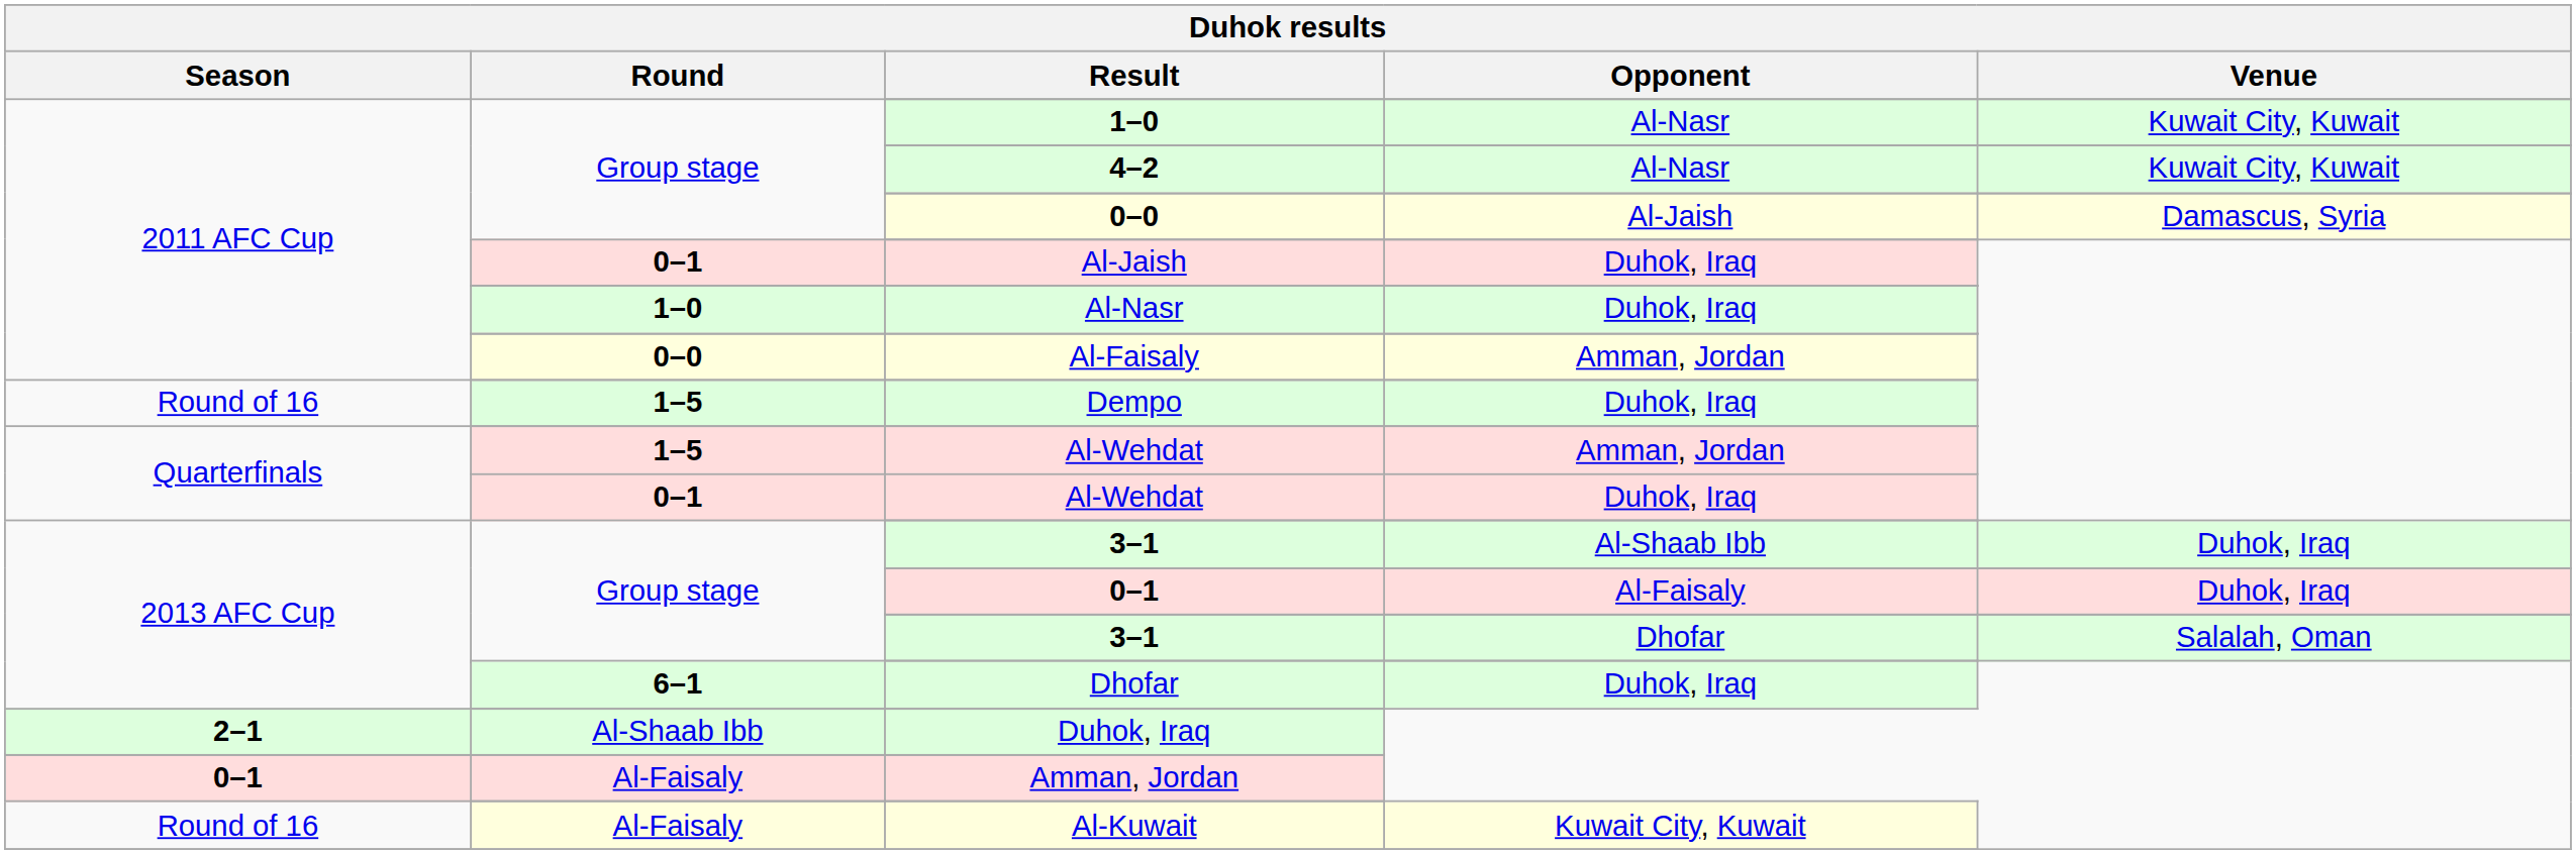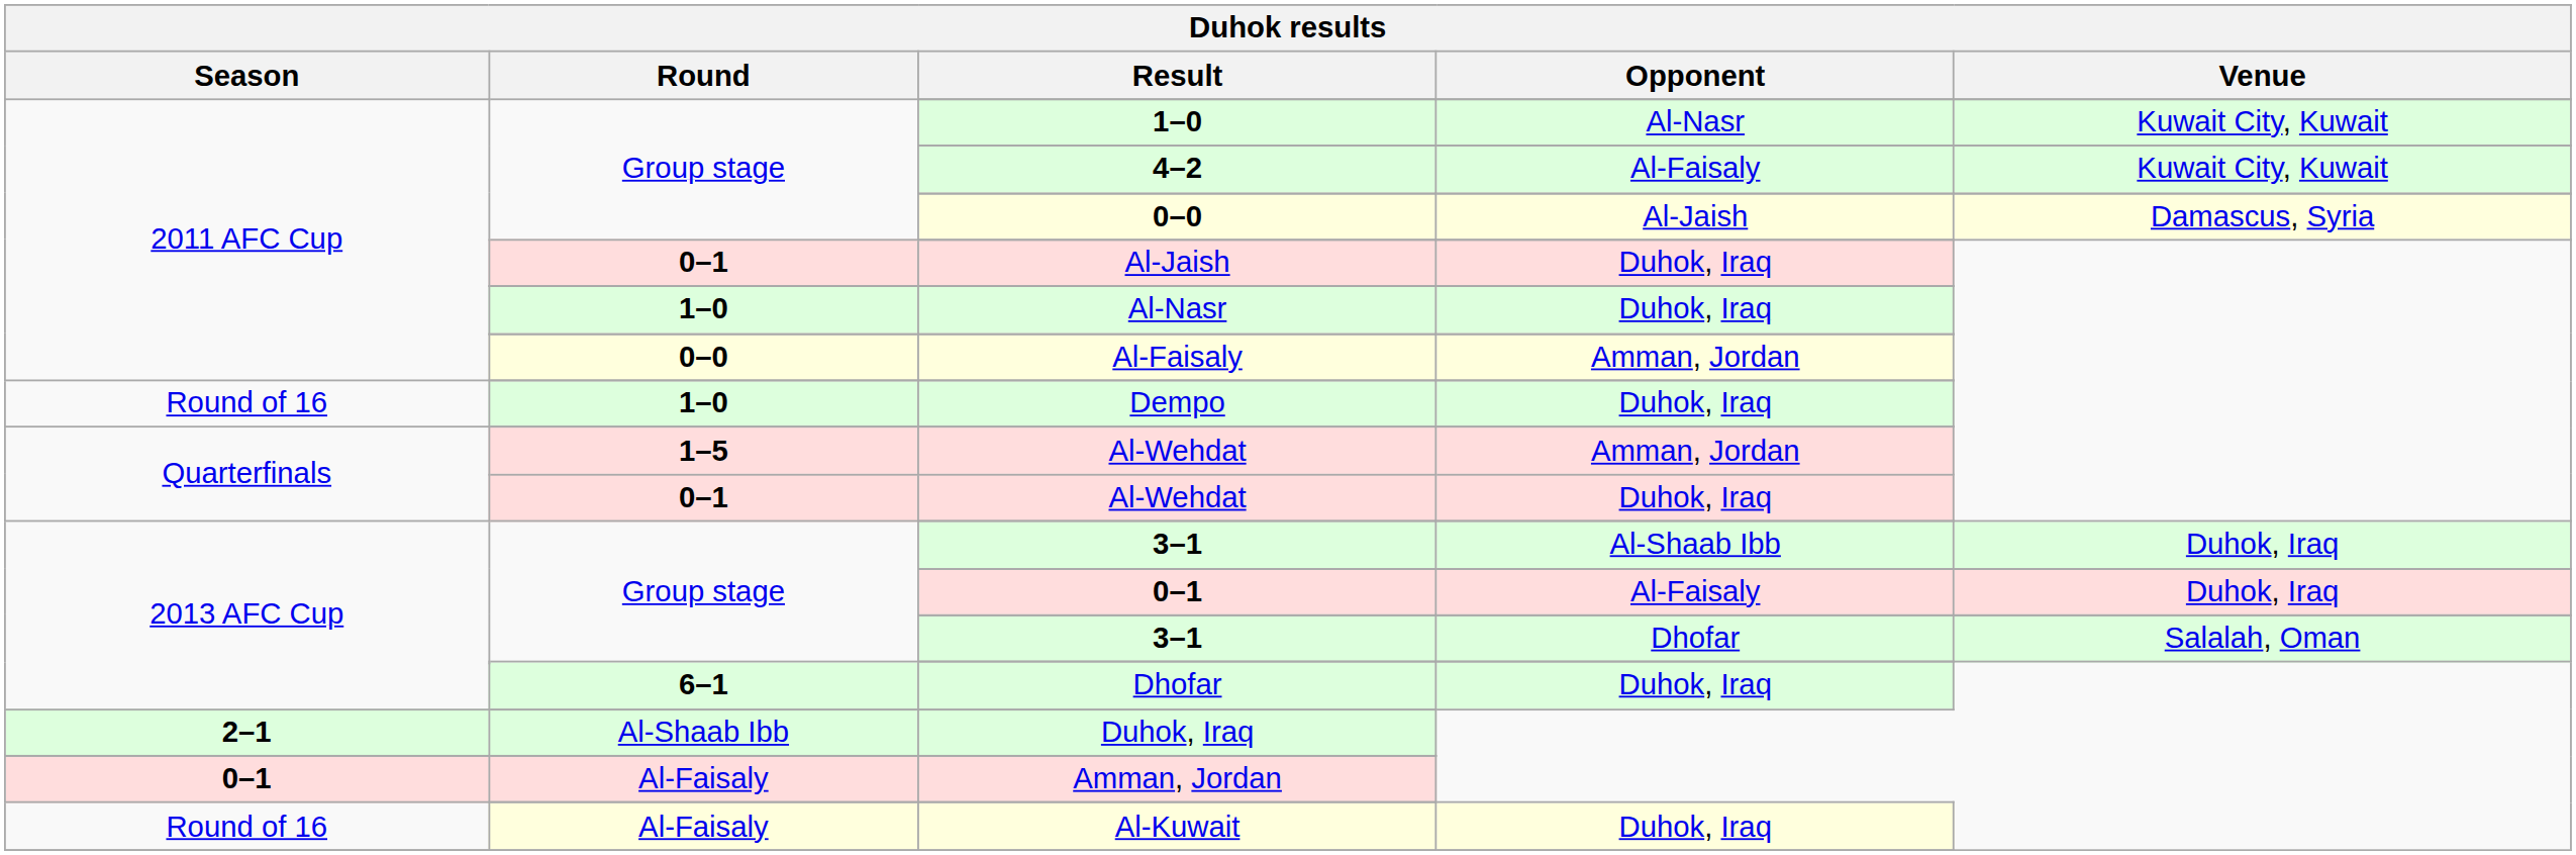4–2 | Opponent: Al-Nasr -> Al-Faisaly
Dempo | Round: 1–5 -> 1–0
Al-Kuwait | Opponent: Kuwait City, Kuwait -> Duhok, Iraq
